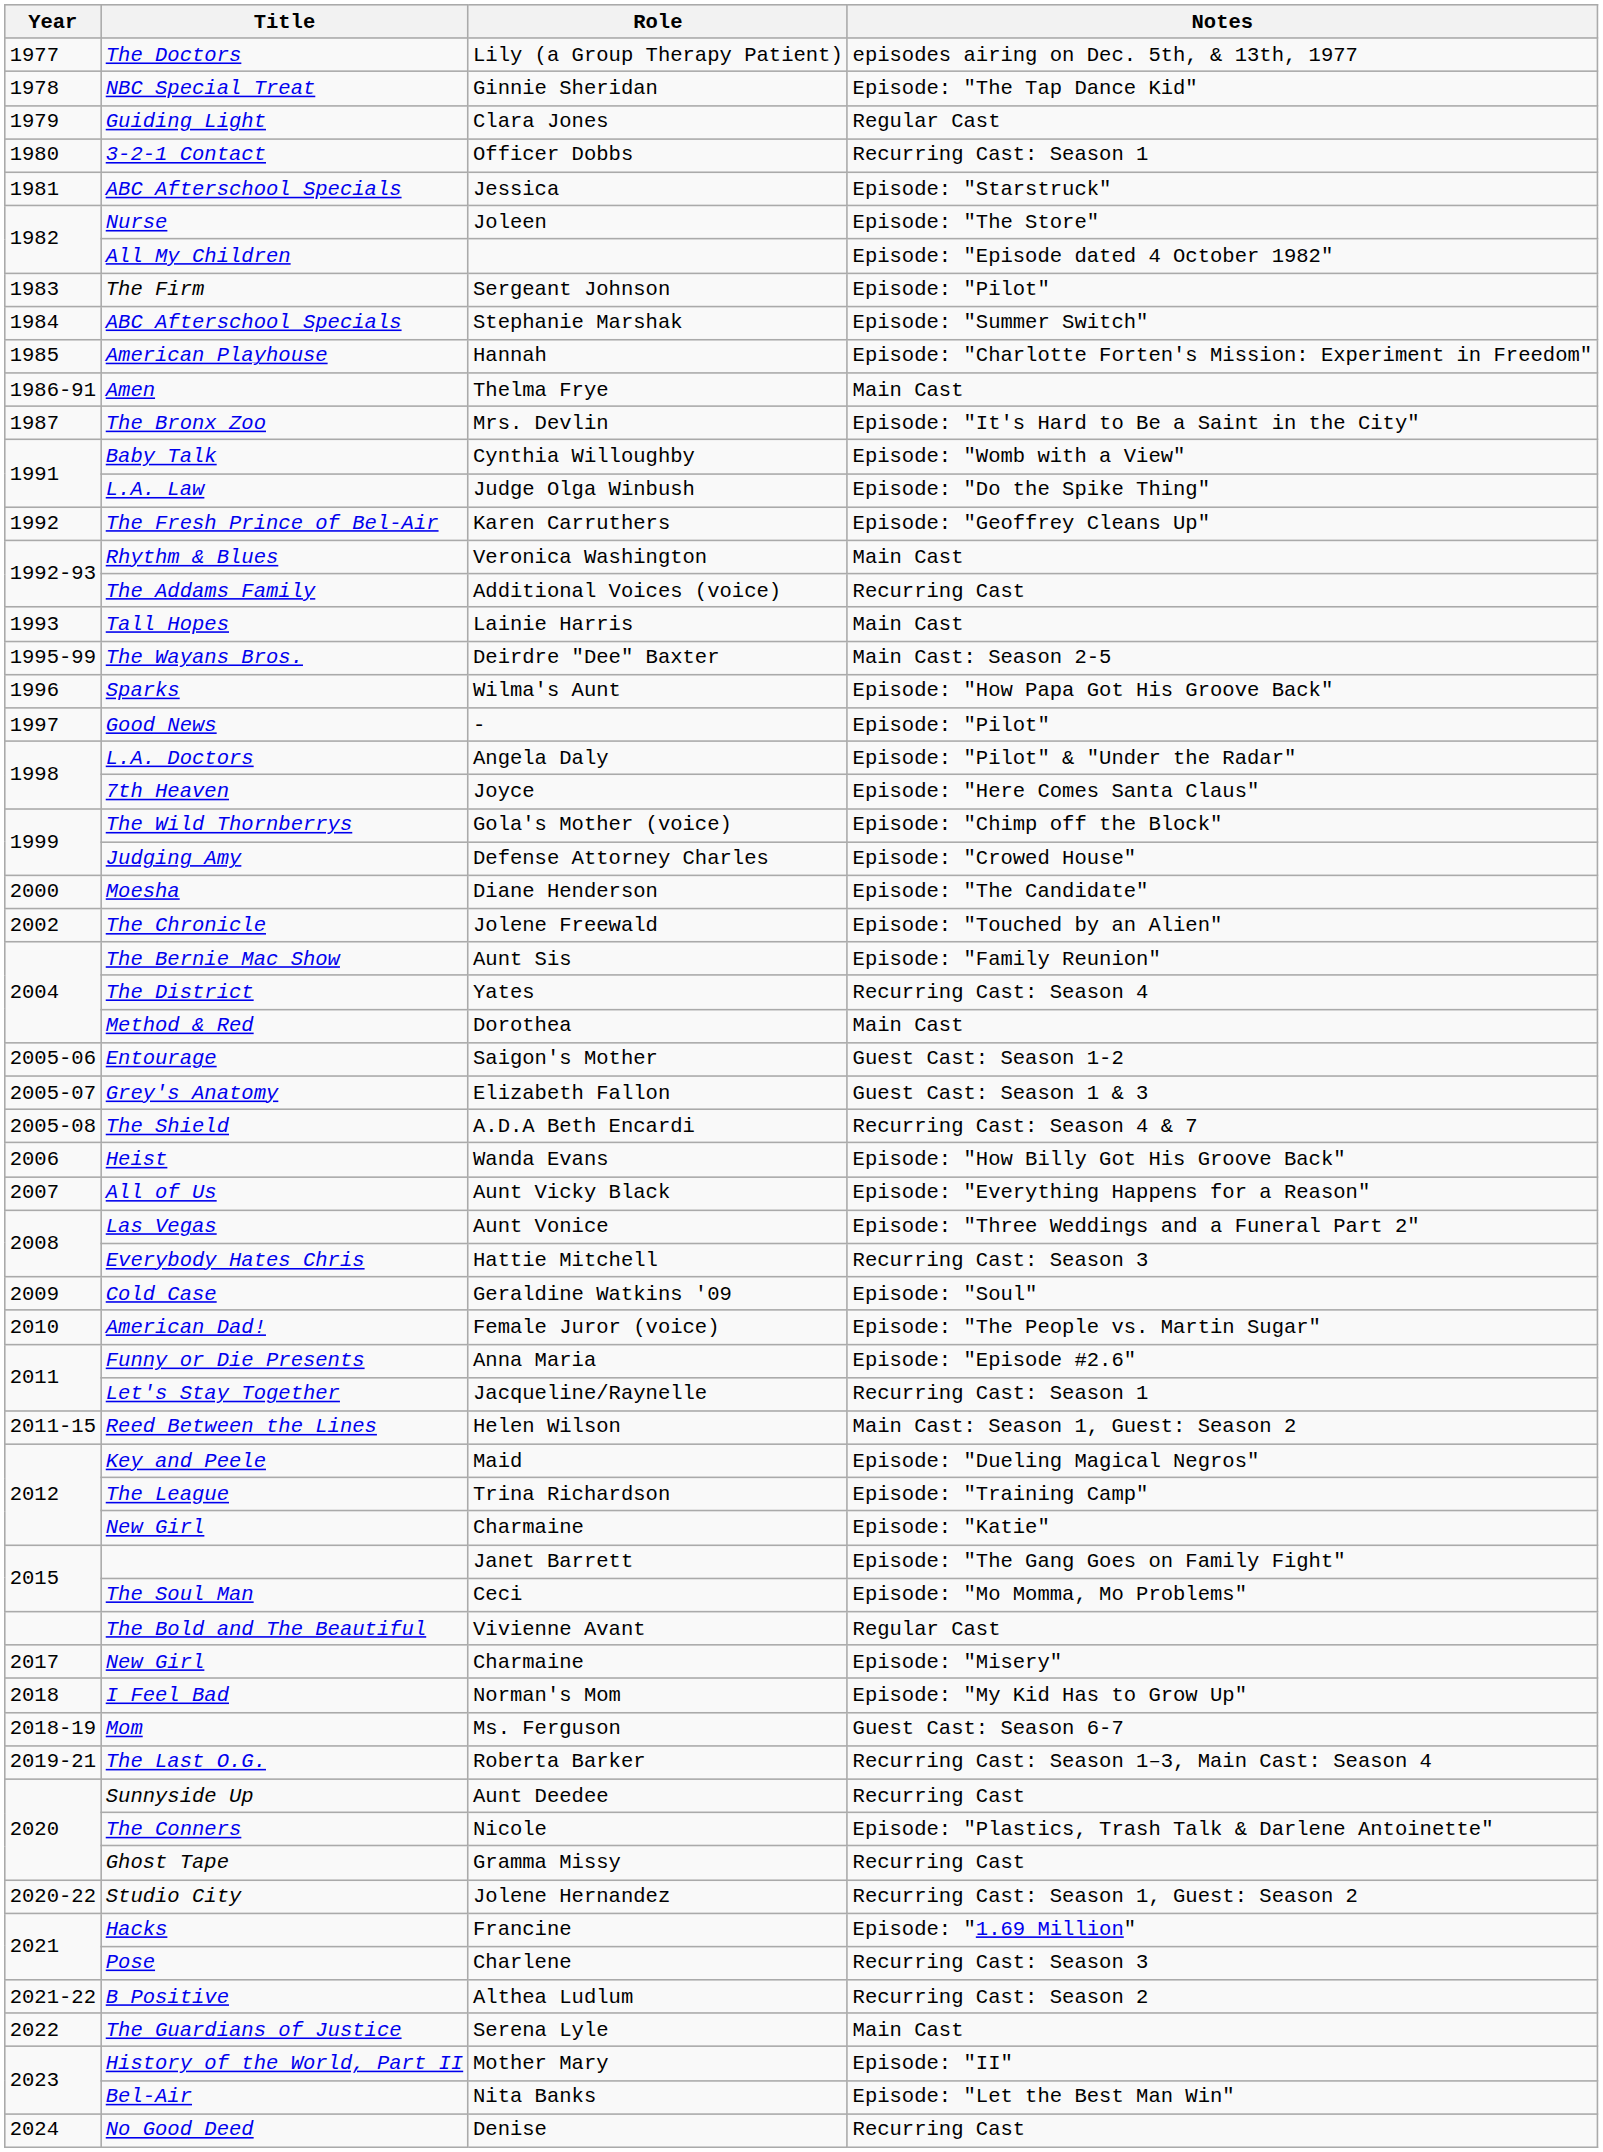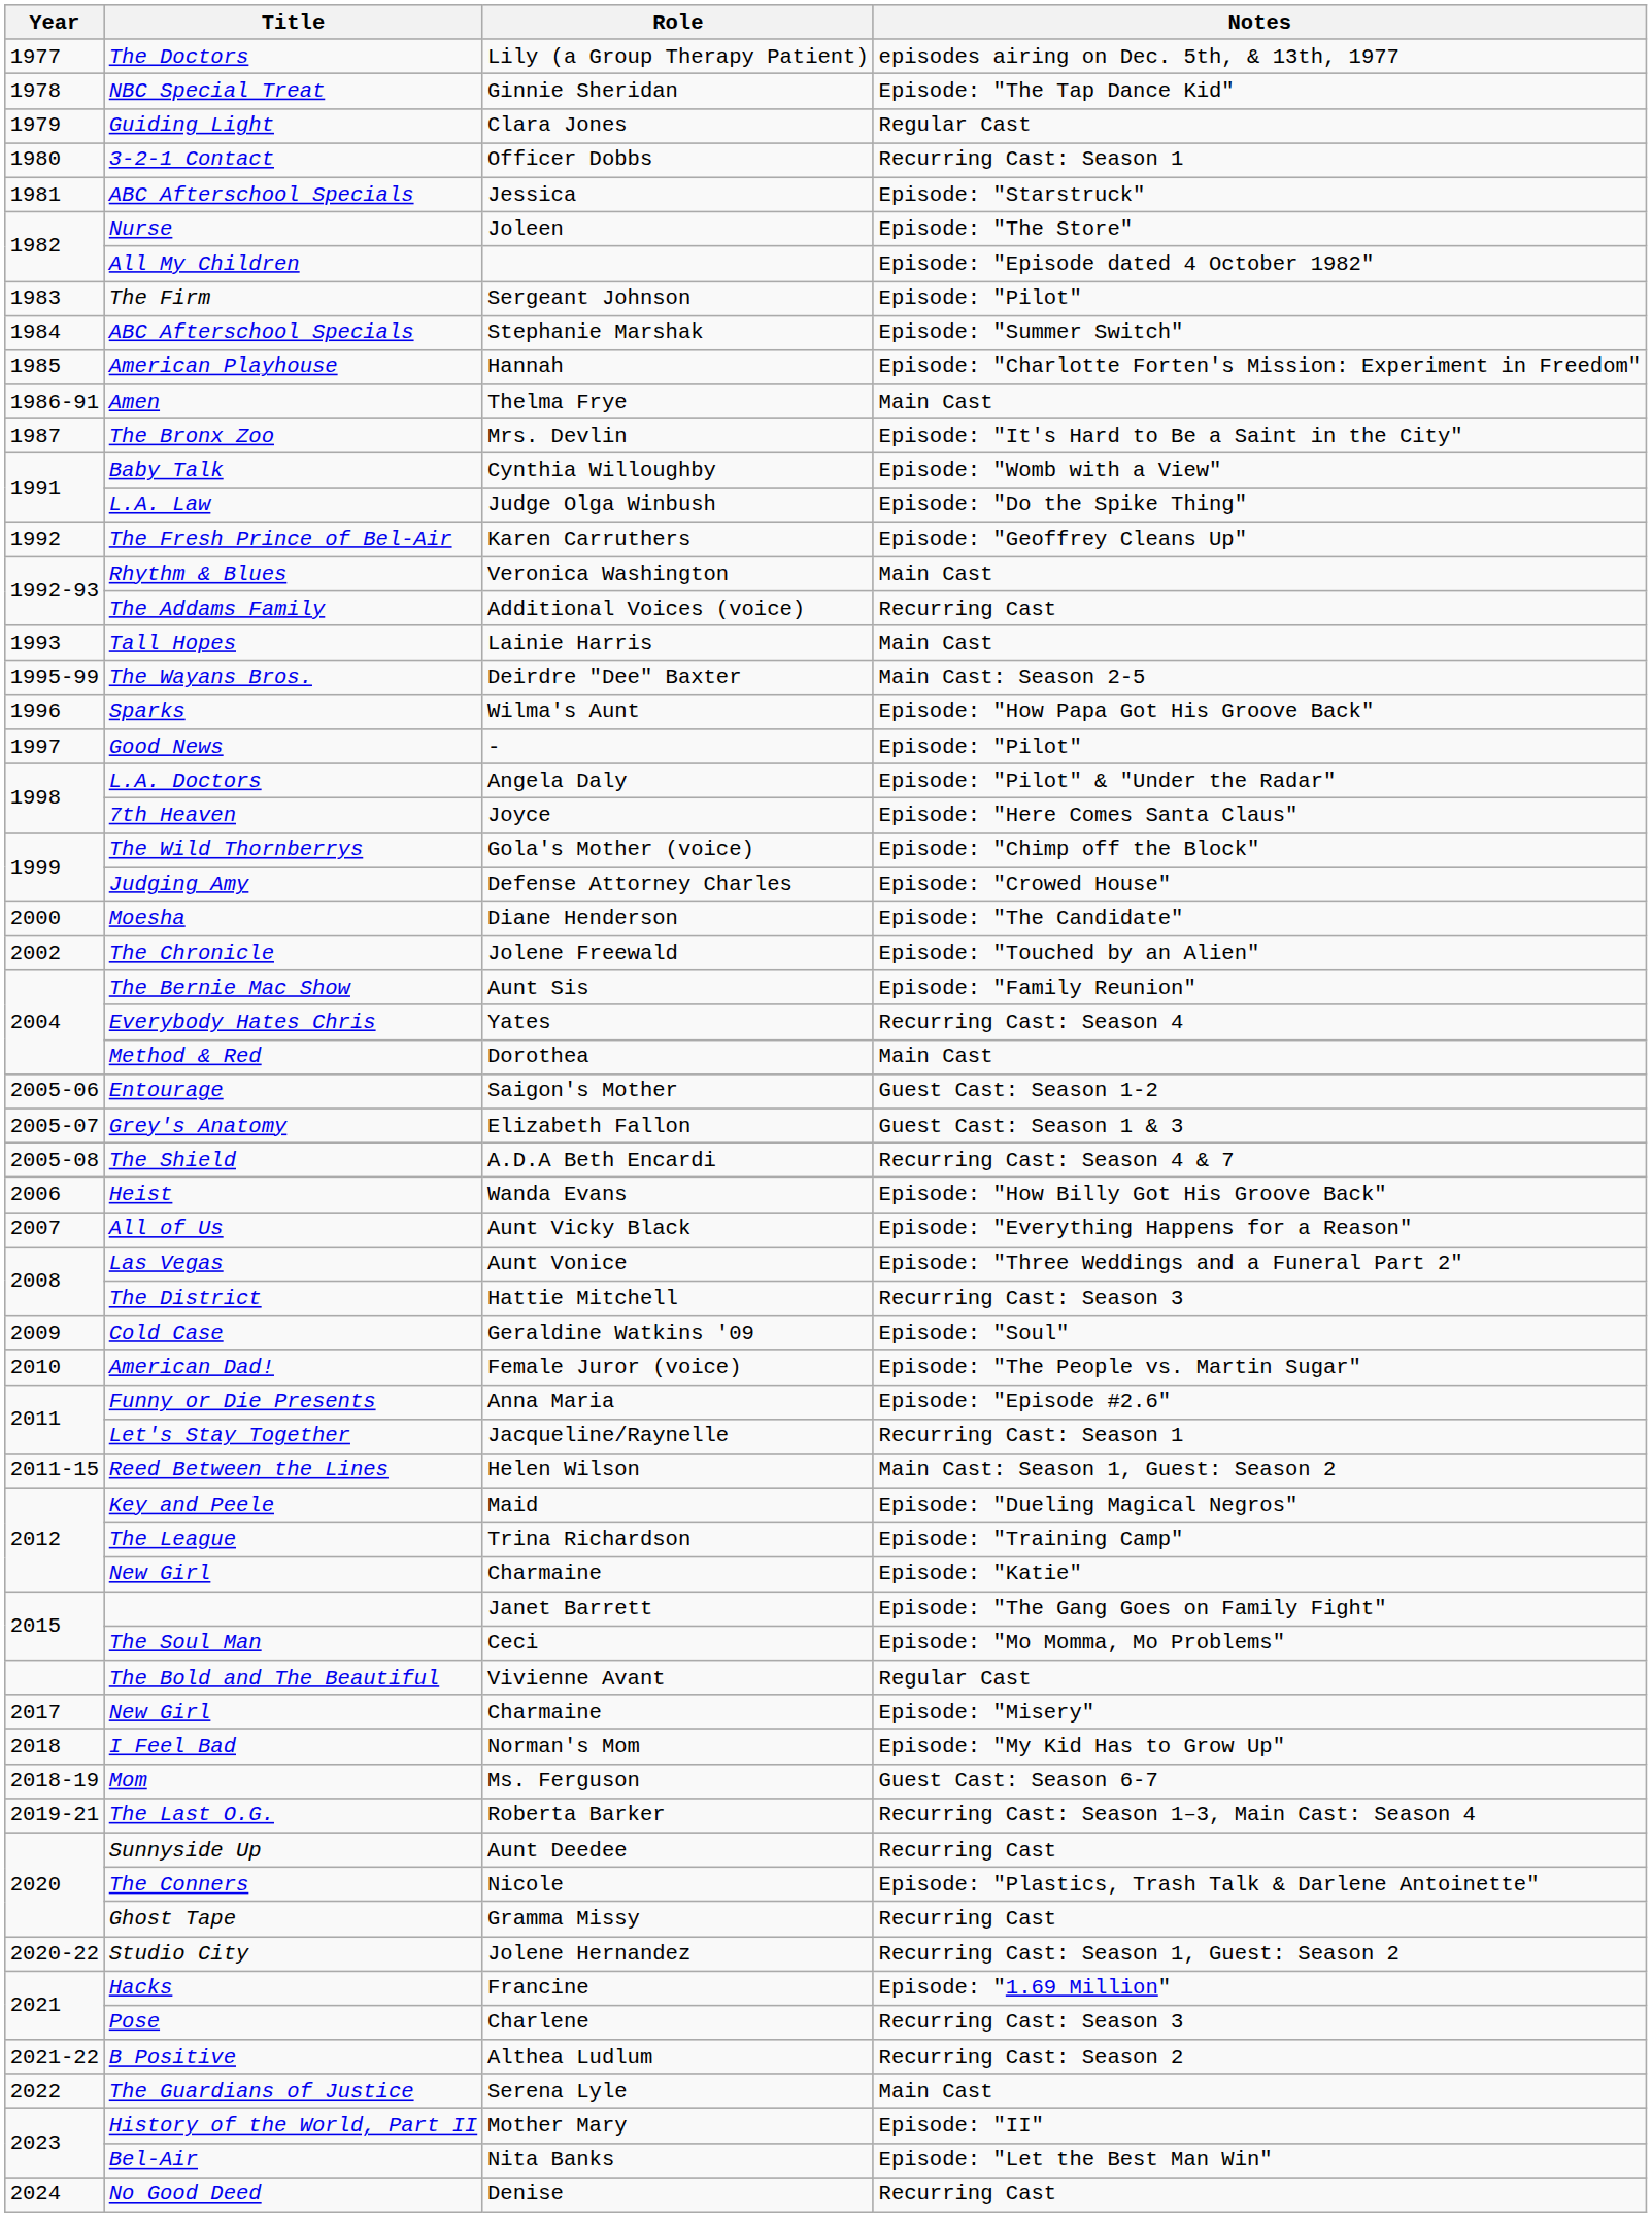Yates | Title: The District -> Everybody Hates Chris
Hattie Mitchell | Title: Everybody Hates Chris -> The District
